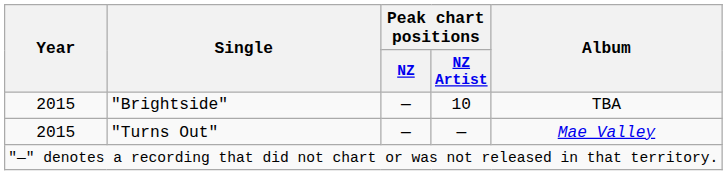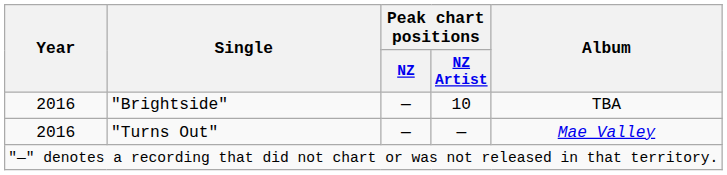"Brightside" | Year: 2015 -> 2016
"Turns Out" | Year: 2015 -> 2016
